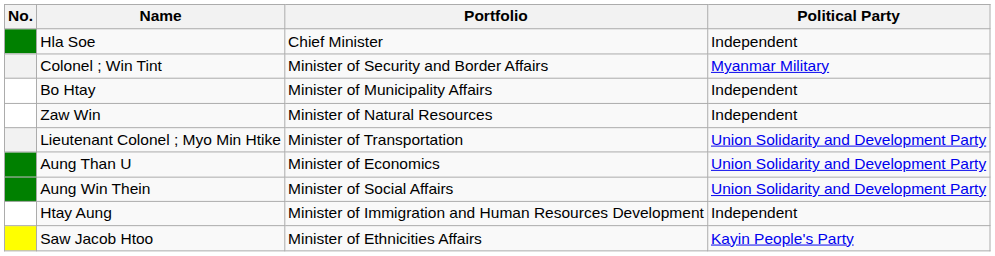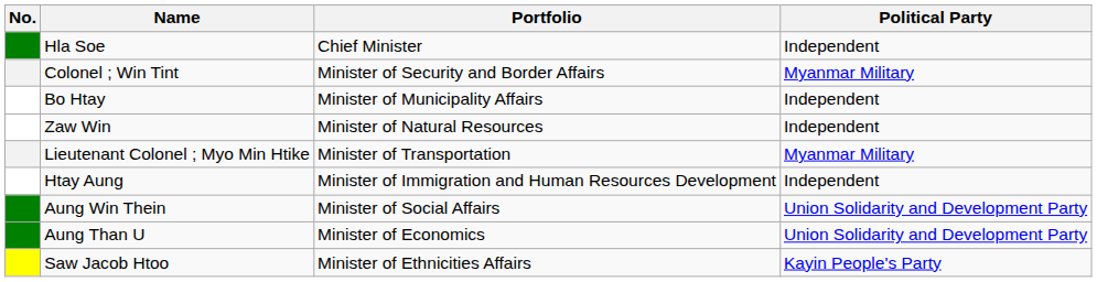Lieutenant Colonel ; Myo Min Htike | Political Party: Union Solidarity and Development Party -> Myanmar Military
rows swapped: Aung Than U <-> Htay Aung
